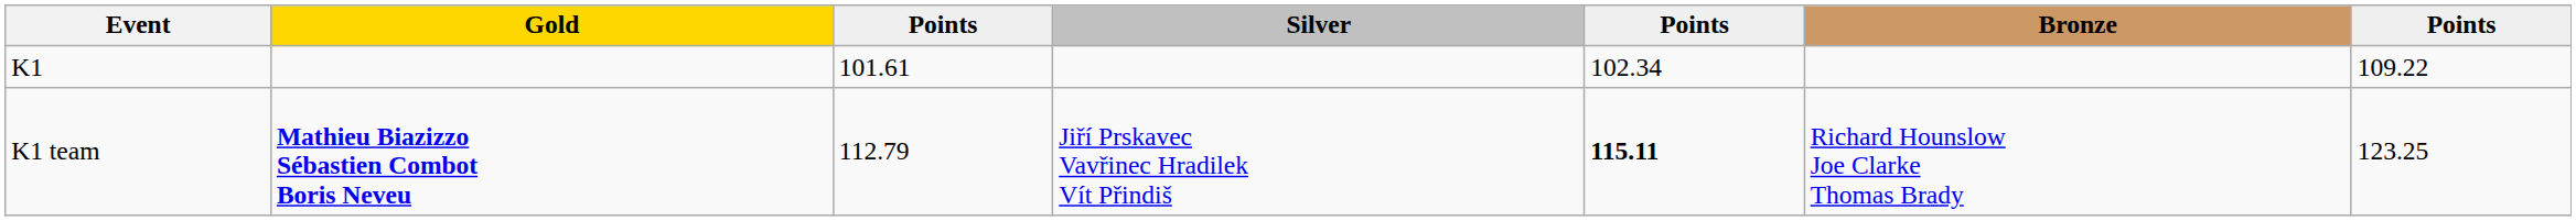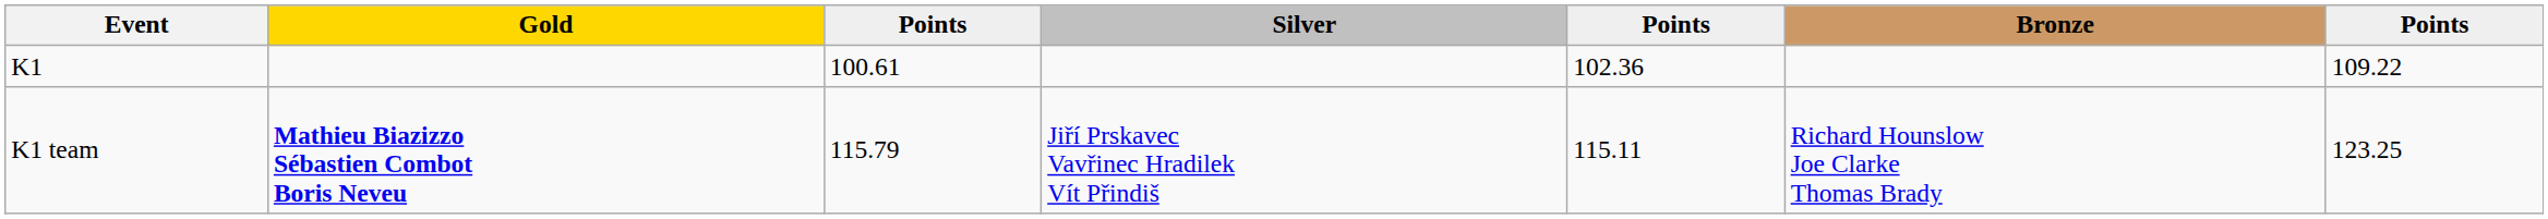K1 | column 3: 101.61 -> 100.61
K1 | column 5: 102.34 -> 102.36
K1 team | column 3: 112.79 -> 115.79
K1 team | column 5: bold -> normal
